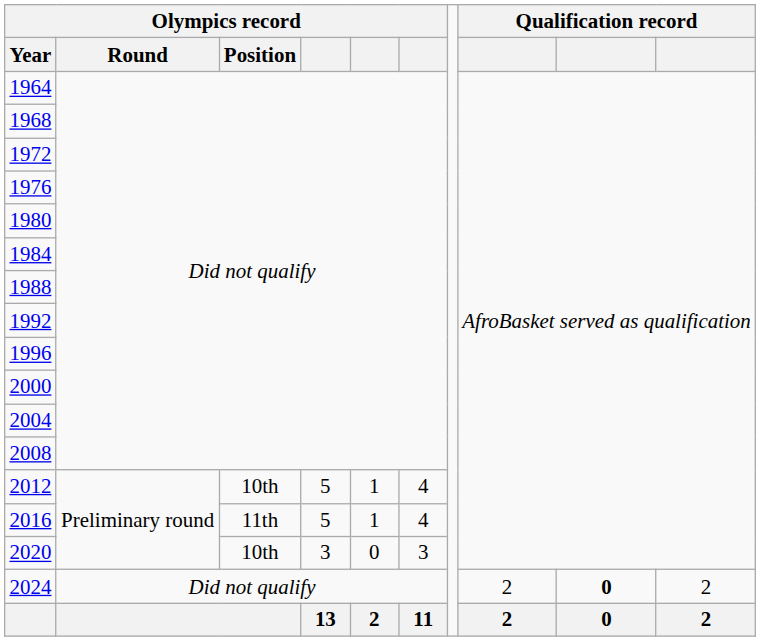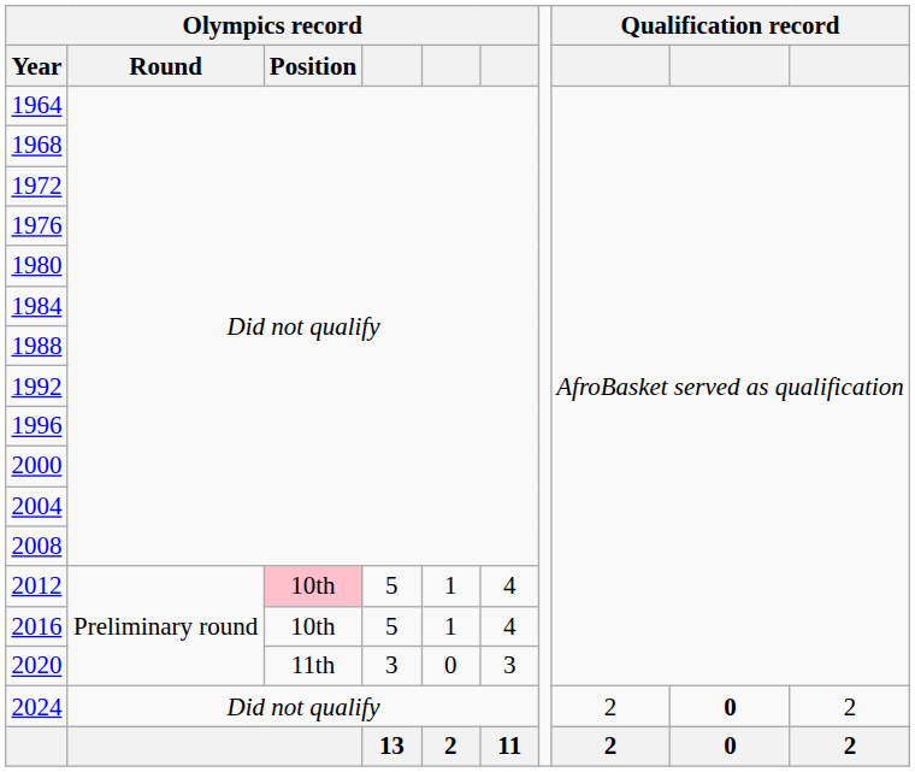2012 | Olympics record / Position: no background -> pink background
2016 | Olympics record / Position: 11th -> 10th
2020 | Olympics record / Position: 10th -> 11th
